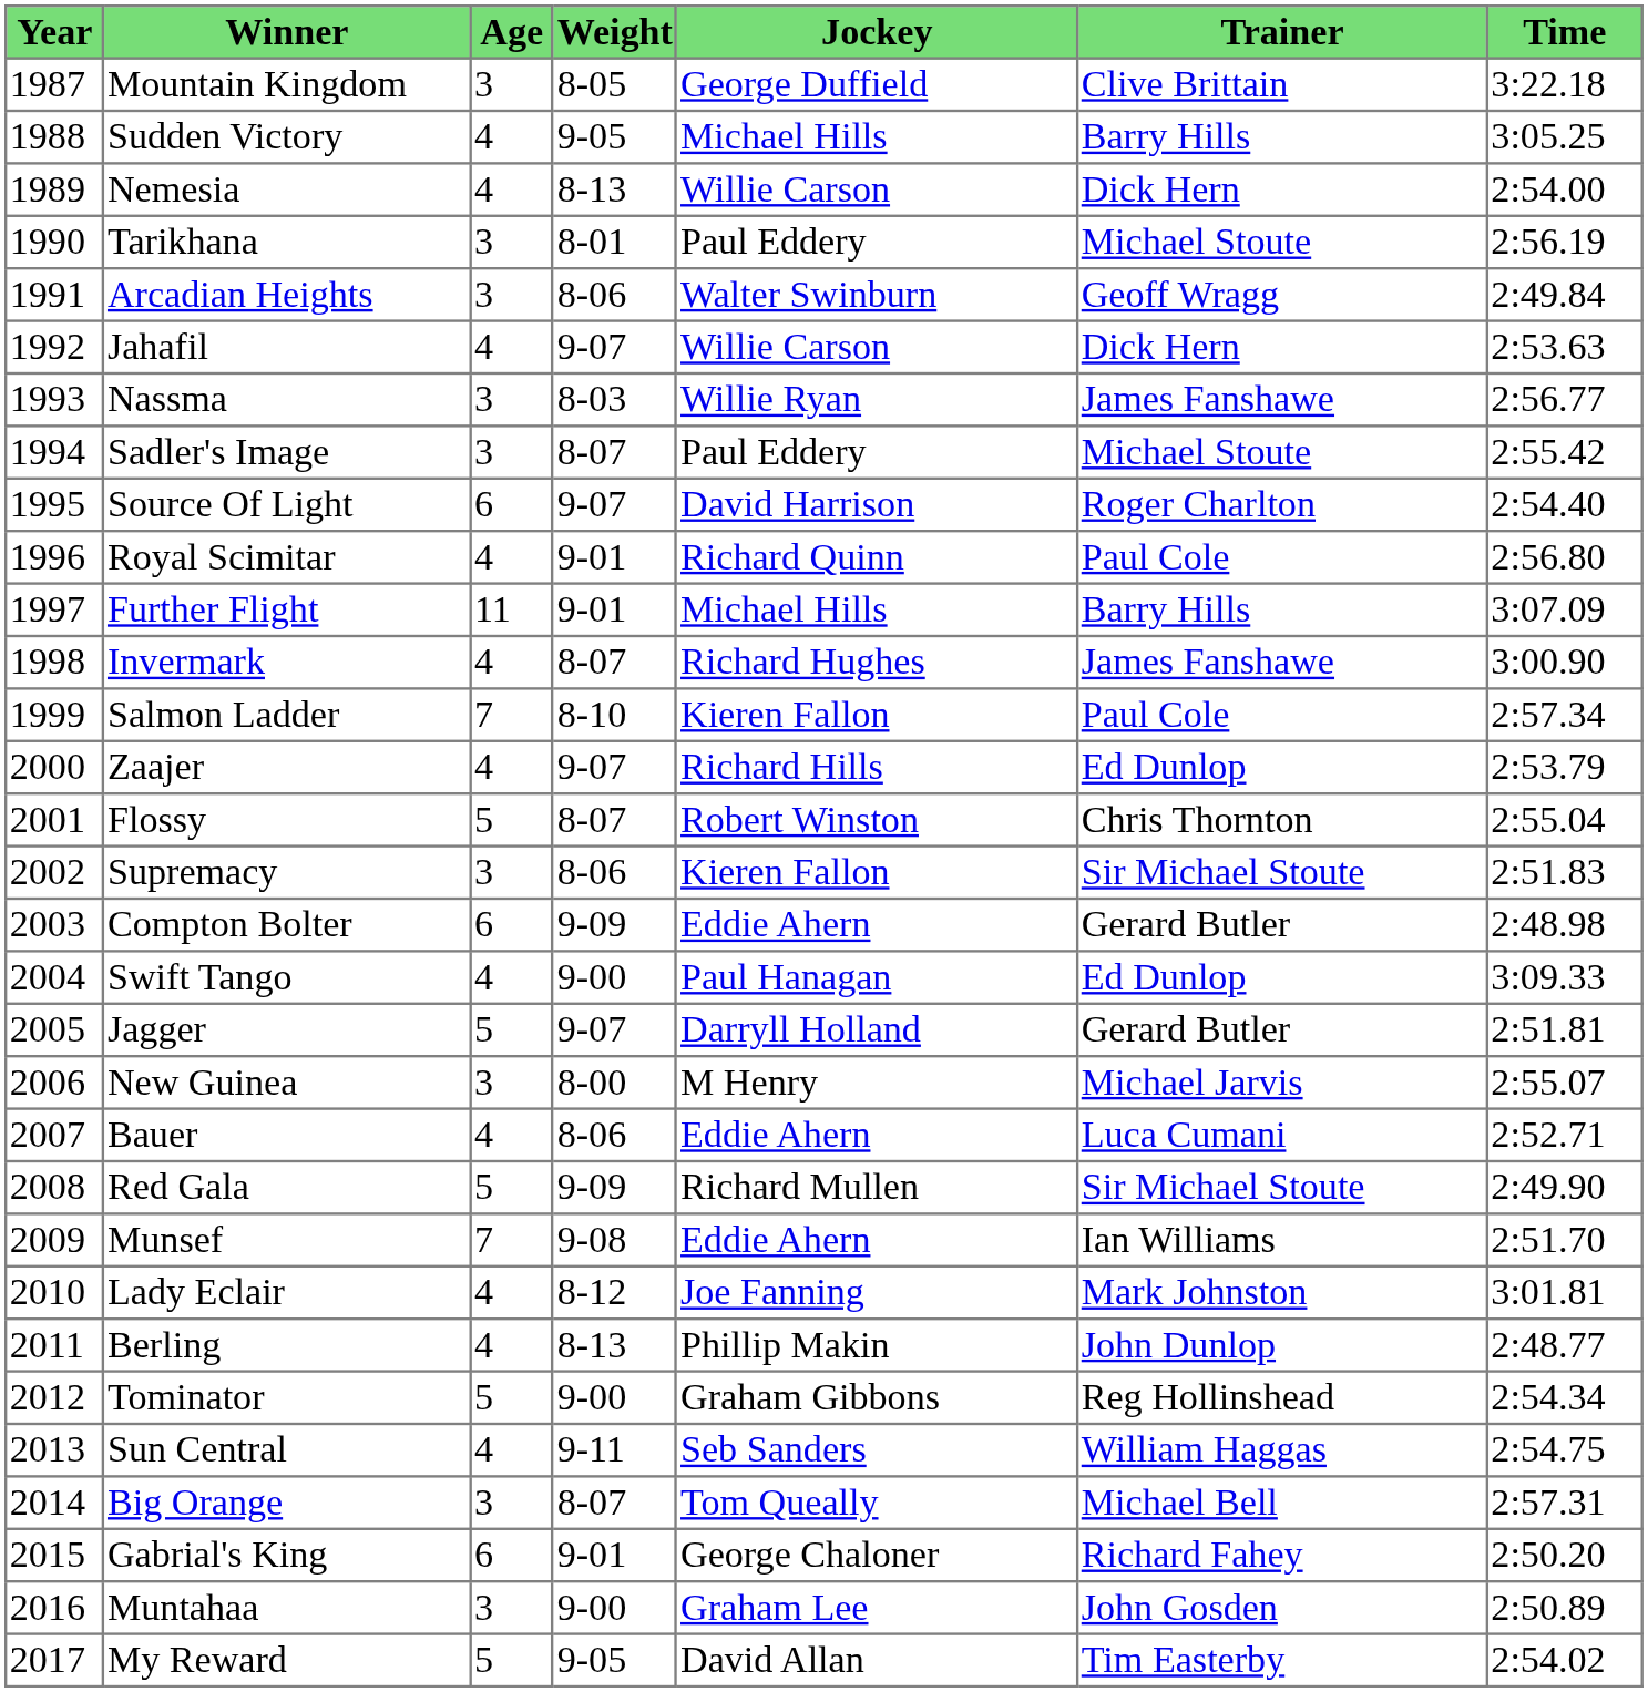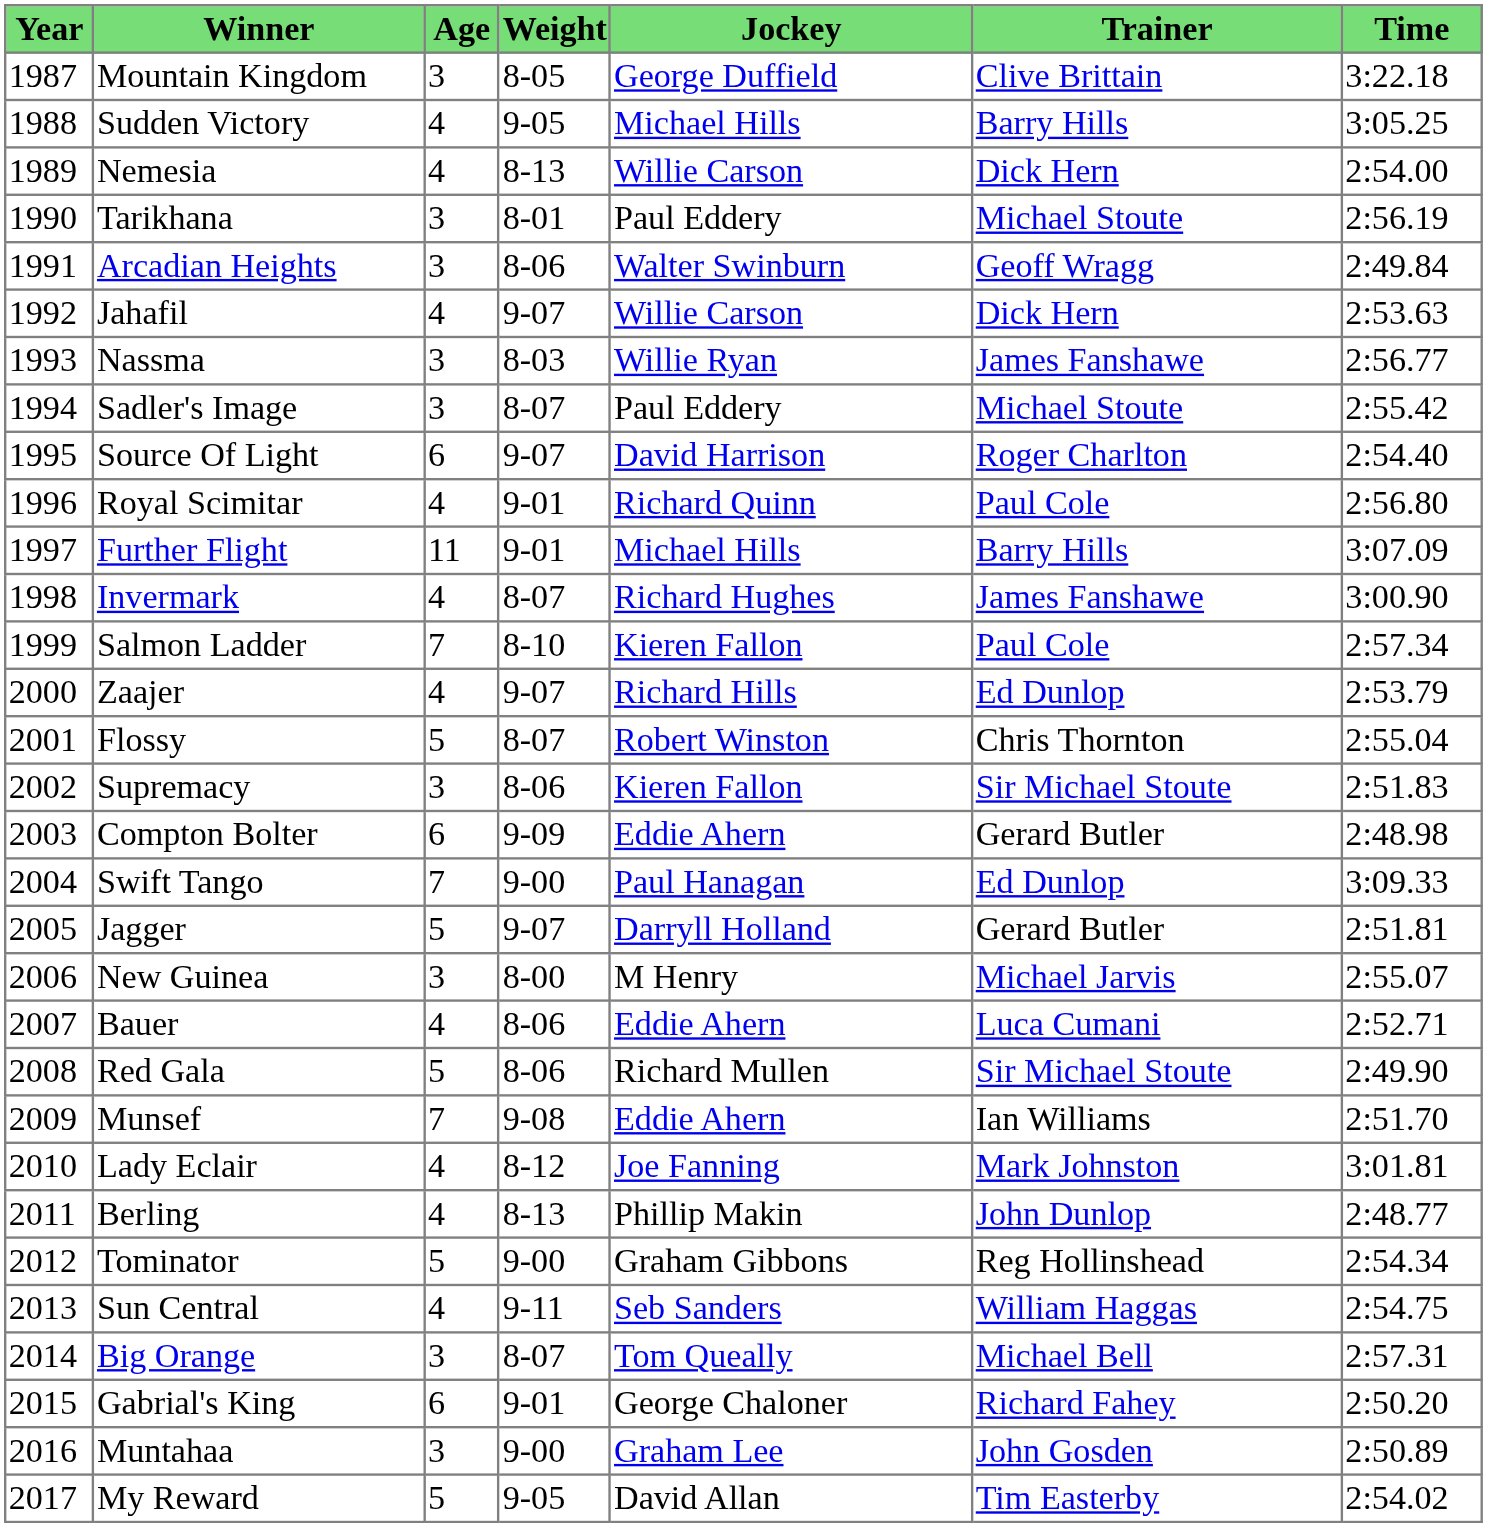Swift Tango | Age: 4 -> 7
Red Gala | Weight: 9-09 -> 8-06
